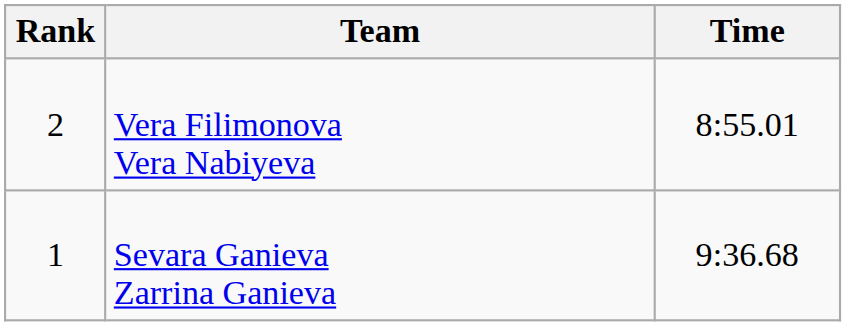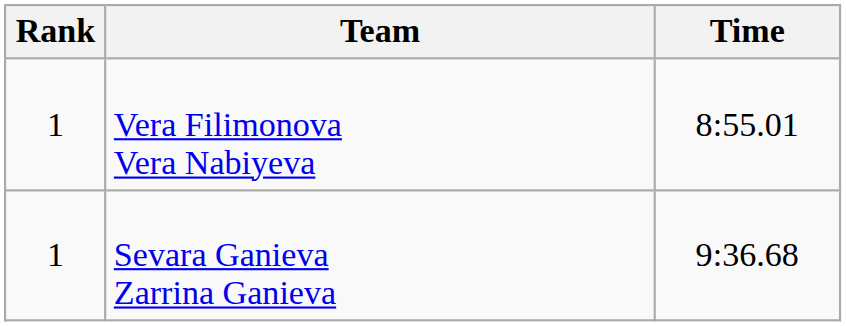Vera Filimonova Vera Nabiyeva | Rank: 2 -> 1
